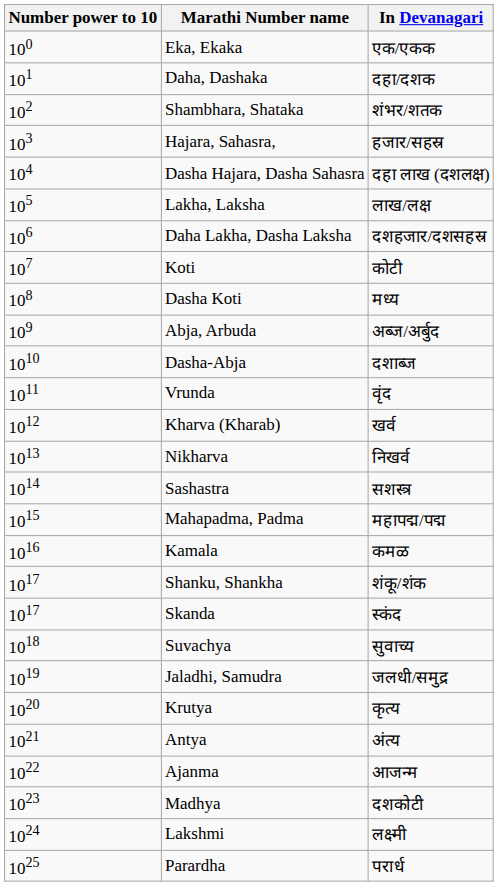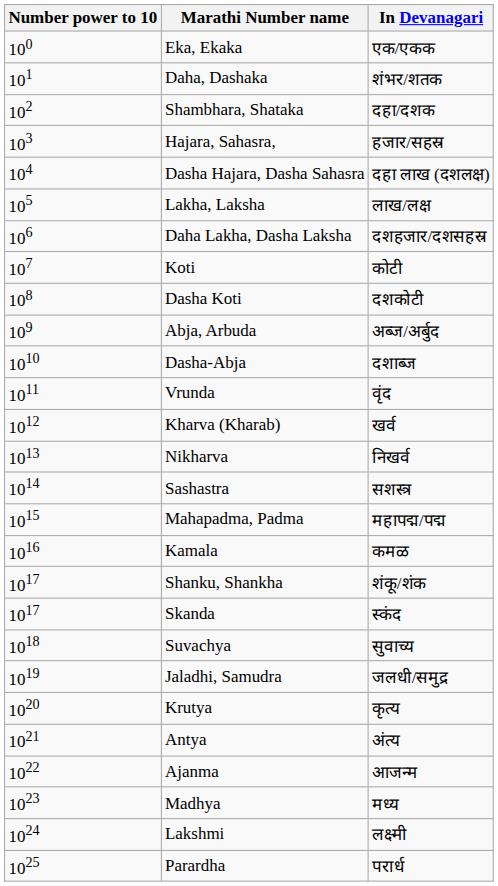Daha, Dashaka | In Devanagari: दहा/दशक -> शंभर/शतक
Shambhara, Shataka | In Devanagari: शंभर/शतक -> दहा/दशक
Dasha Koti | In Devanagari: मध्य -> दशकोटी
Madhya | In Devanagari: दशकोटी -> मध्य
